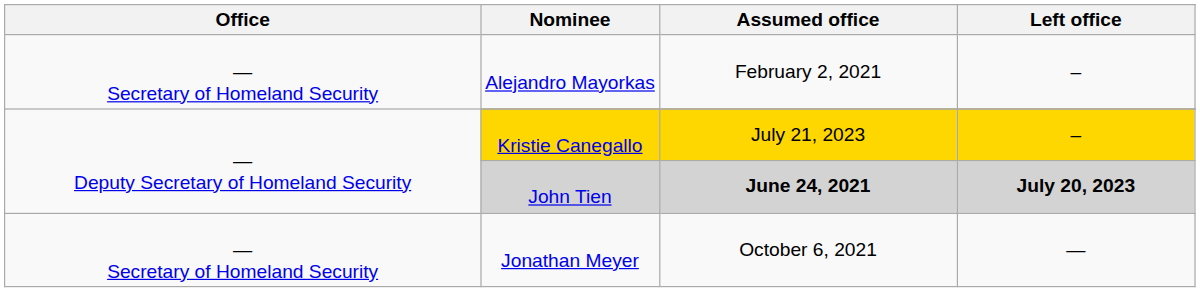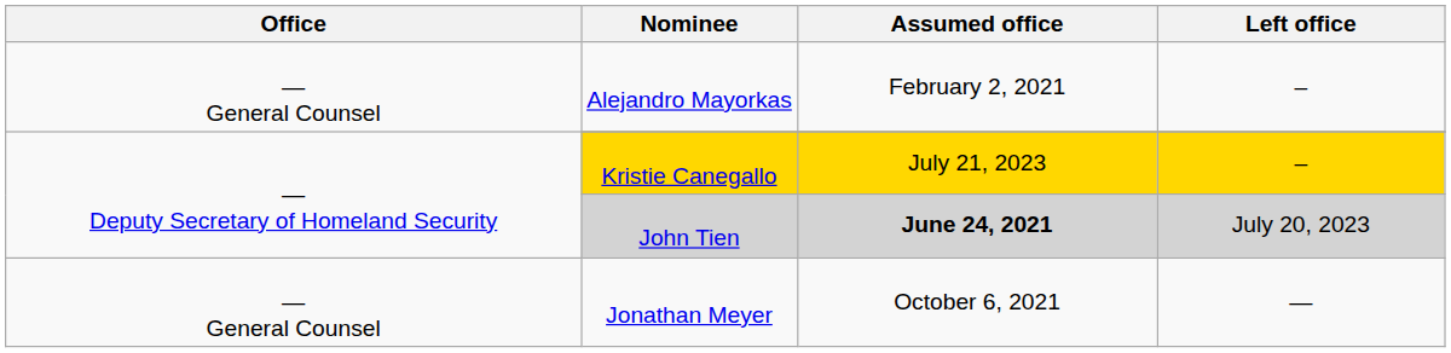Alejandro Mayorkas | Office: — Secretary of Homeland Security -> — General Counsel
John Tien | Left office: bold -> normal
Jonathan Meyer | Office: — Secretary of Homeland Security -> — General Counsel
